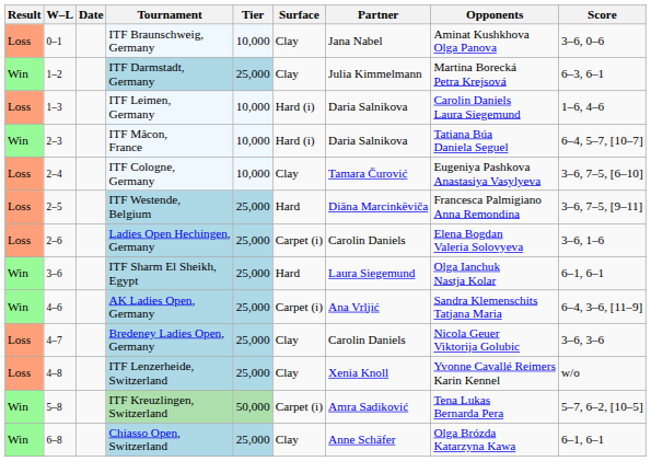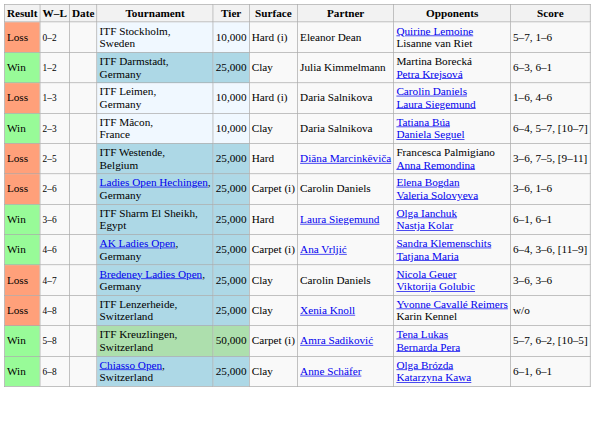- row: Loss | 0–1 | ITF Braunschweig, Germany | 10,000 | Clay | Jana Nabel | Aminat Kushkhova Olga Panova | 3–6, 0–6
+ row: Loss | 0–2 | ITF Stockholm, Sweden | 10,000 | Hard (i) | Eleanor Dean | Quirine Lemoine Lisanne van Riet | 5–7, 1–6
ITF Mâcon, France | Surface: Hard (i) -> Clay
- row: Loss | 2–4 | ITF Cologne, Germany | 10,000 | Clay | Tamara Čurović | Eugeniya Pashkova Anastasiya Vasylyeva | 3–6, 7–5, [6–10]
